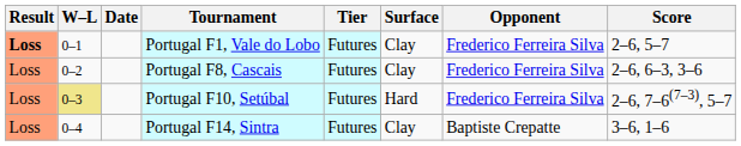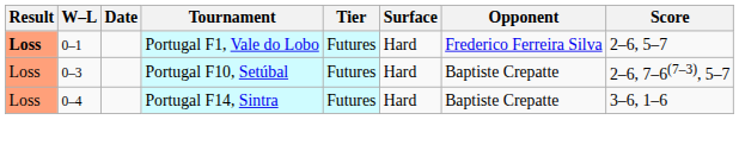Portugal F1, Vale do Lobo | Surface: Clay -> Hard
- row: Loss | 0–2 | Portugal F8, Cascais | Futures | Clay | Frederico Ferreira Silva | 2–6, 6–3, 3–6
Portugal F10, Setúbal | W–L: khaki background -> no background
Portugal F10, Setúbal | Opponent: Frederico Ferreira Silva -> Baptiste Crepatte
Portugal F14, Sintra | Surface: Clay -> Hard
